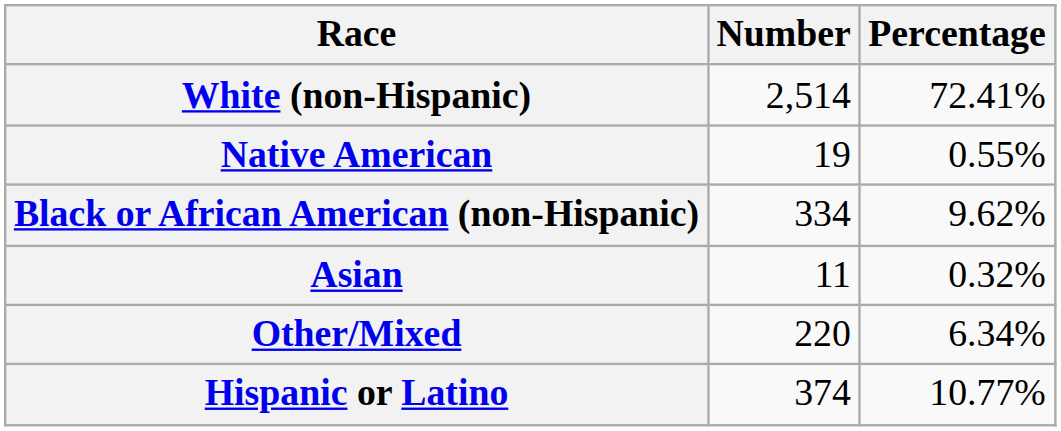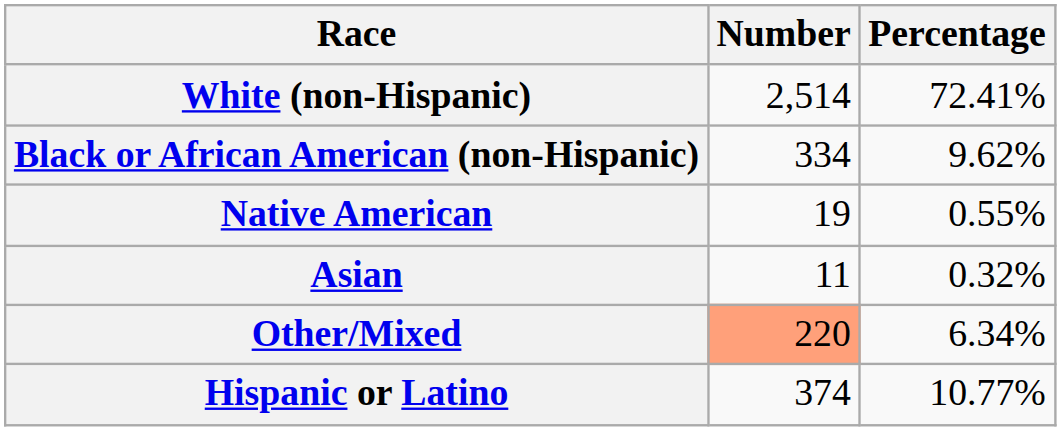rows swapped: Black or African American (non-Hispanic) <-> Native American
Other/Mixed | Number: no background -> lightsalmon background
